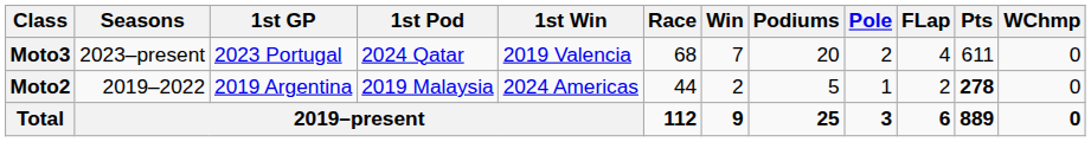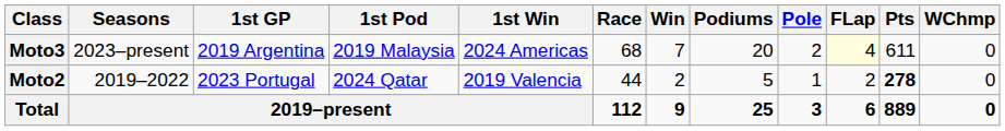Moto3 | 1st GP: 2023 Portugal -> 2019 Argentina
Moto3 | 1st Pod: 2024 Qatar -> 2019 Malaysia
Moto3 | 1st Win: 2019 Valencia -> 2024 Americas
Moto3 | FLap: no background -> lightyellow background
Moto2 | 1st GP: 2019 Argentina -> 2023 Portugal
Moto2 | 1st Pod: 2019 Malaysia -> 2024 Qatar
Moto2 | 1st Win: 2024 Americas -> 2019 Valencia
